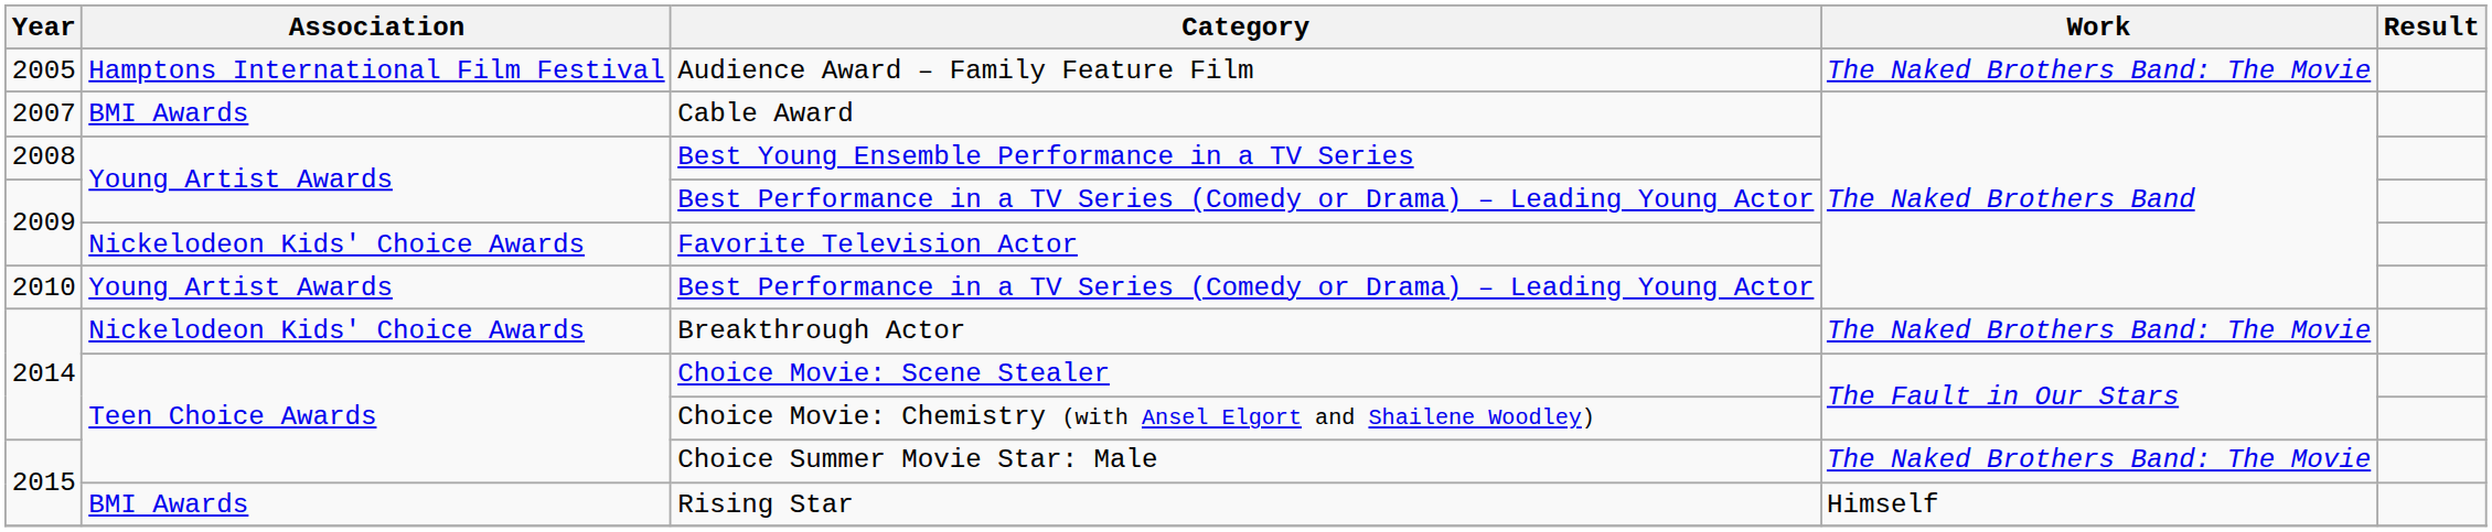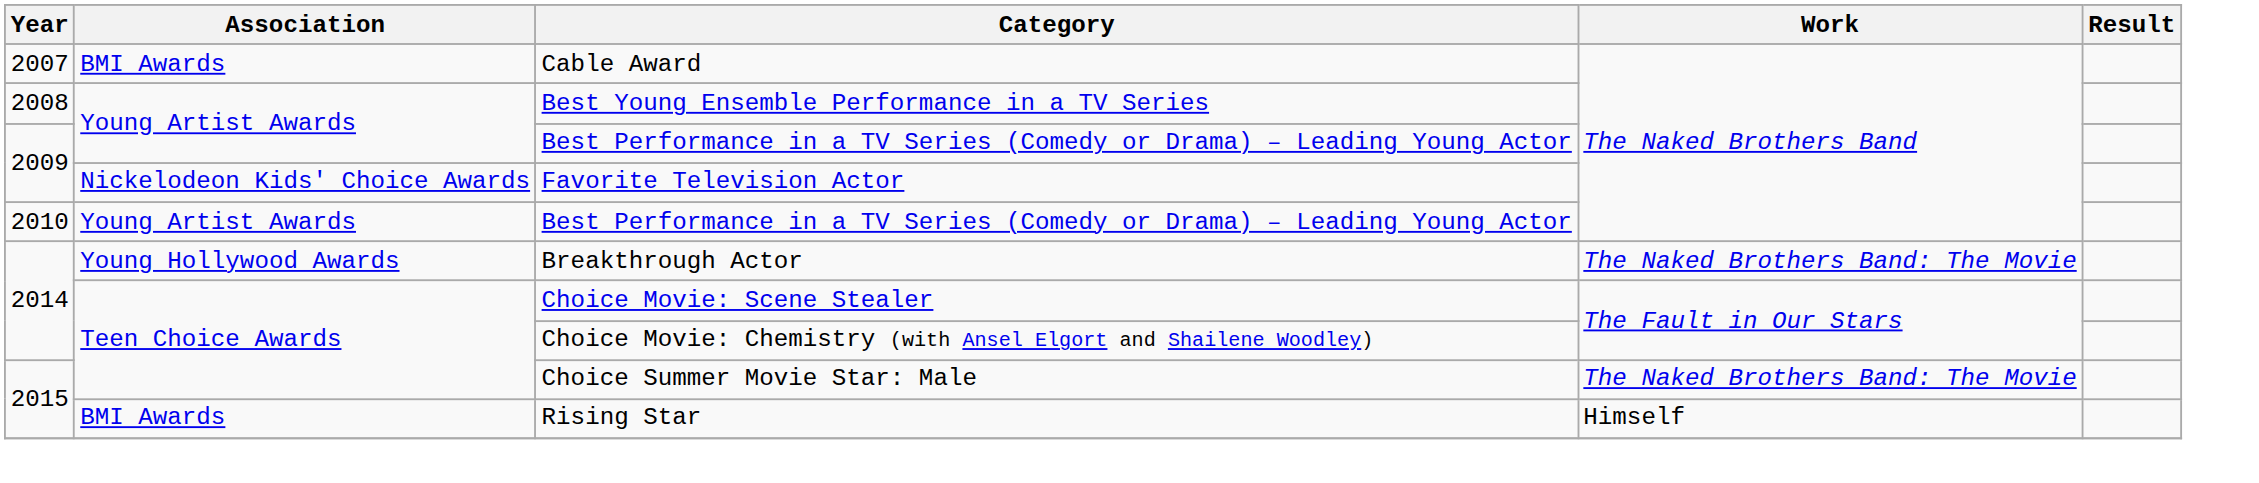- row: 2005 | Hamptons International Film Festival | Audience Award – Family Feature Film | The Naked Brothers Band: The Movie
Breakthrough Actor | Association: Nickelodeon Kids' Choice Awards -> Young Hollywood Awards
